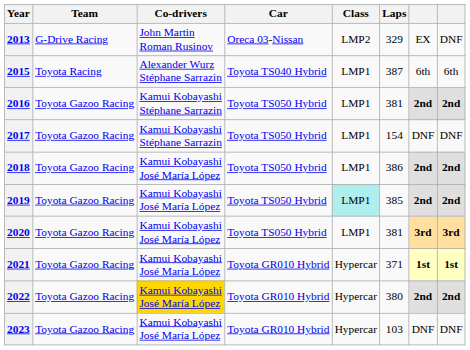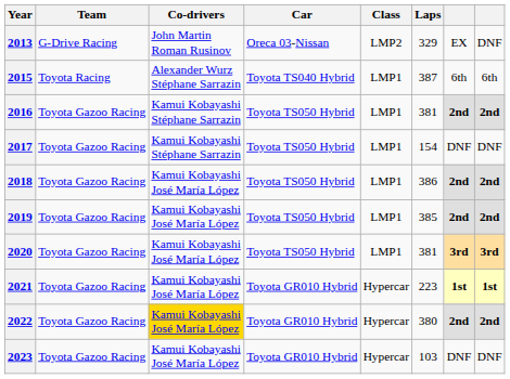2019 | Class: paleturquoise background -> no background
2021 | Laps: 371 -> 223
